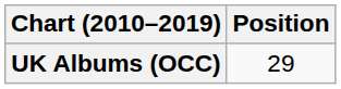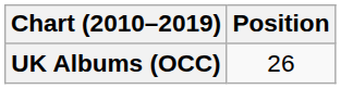UK Albums (OCC) | Position: 29 -> 26
